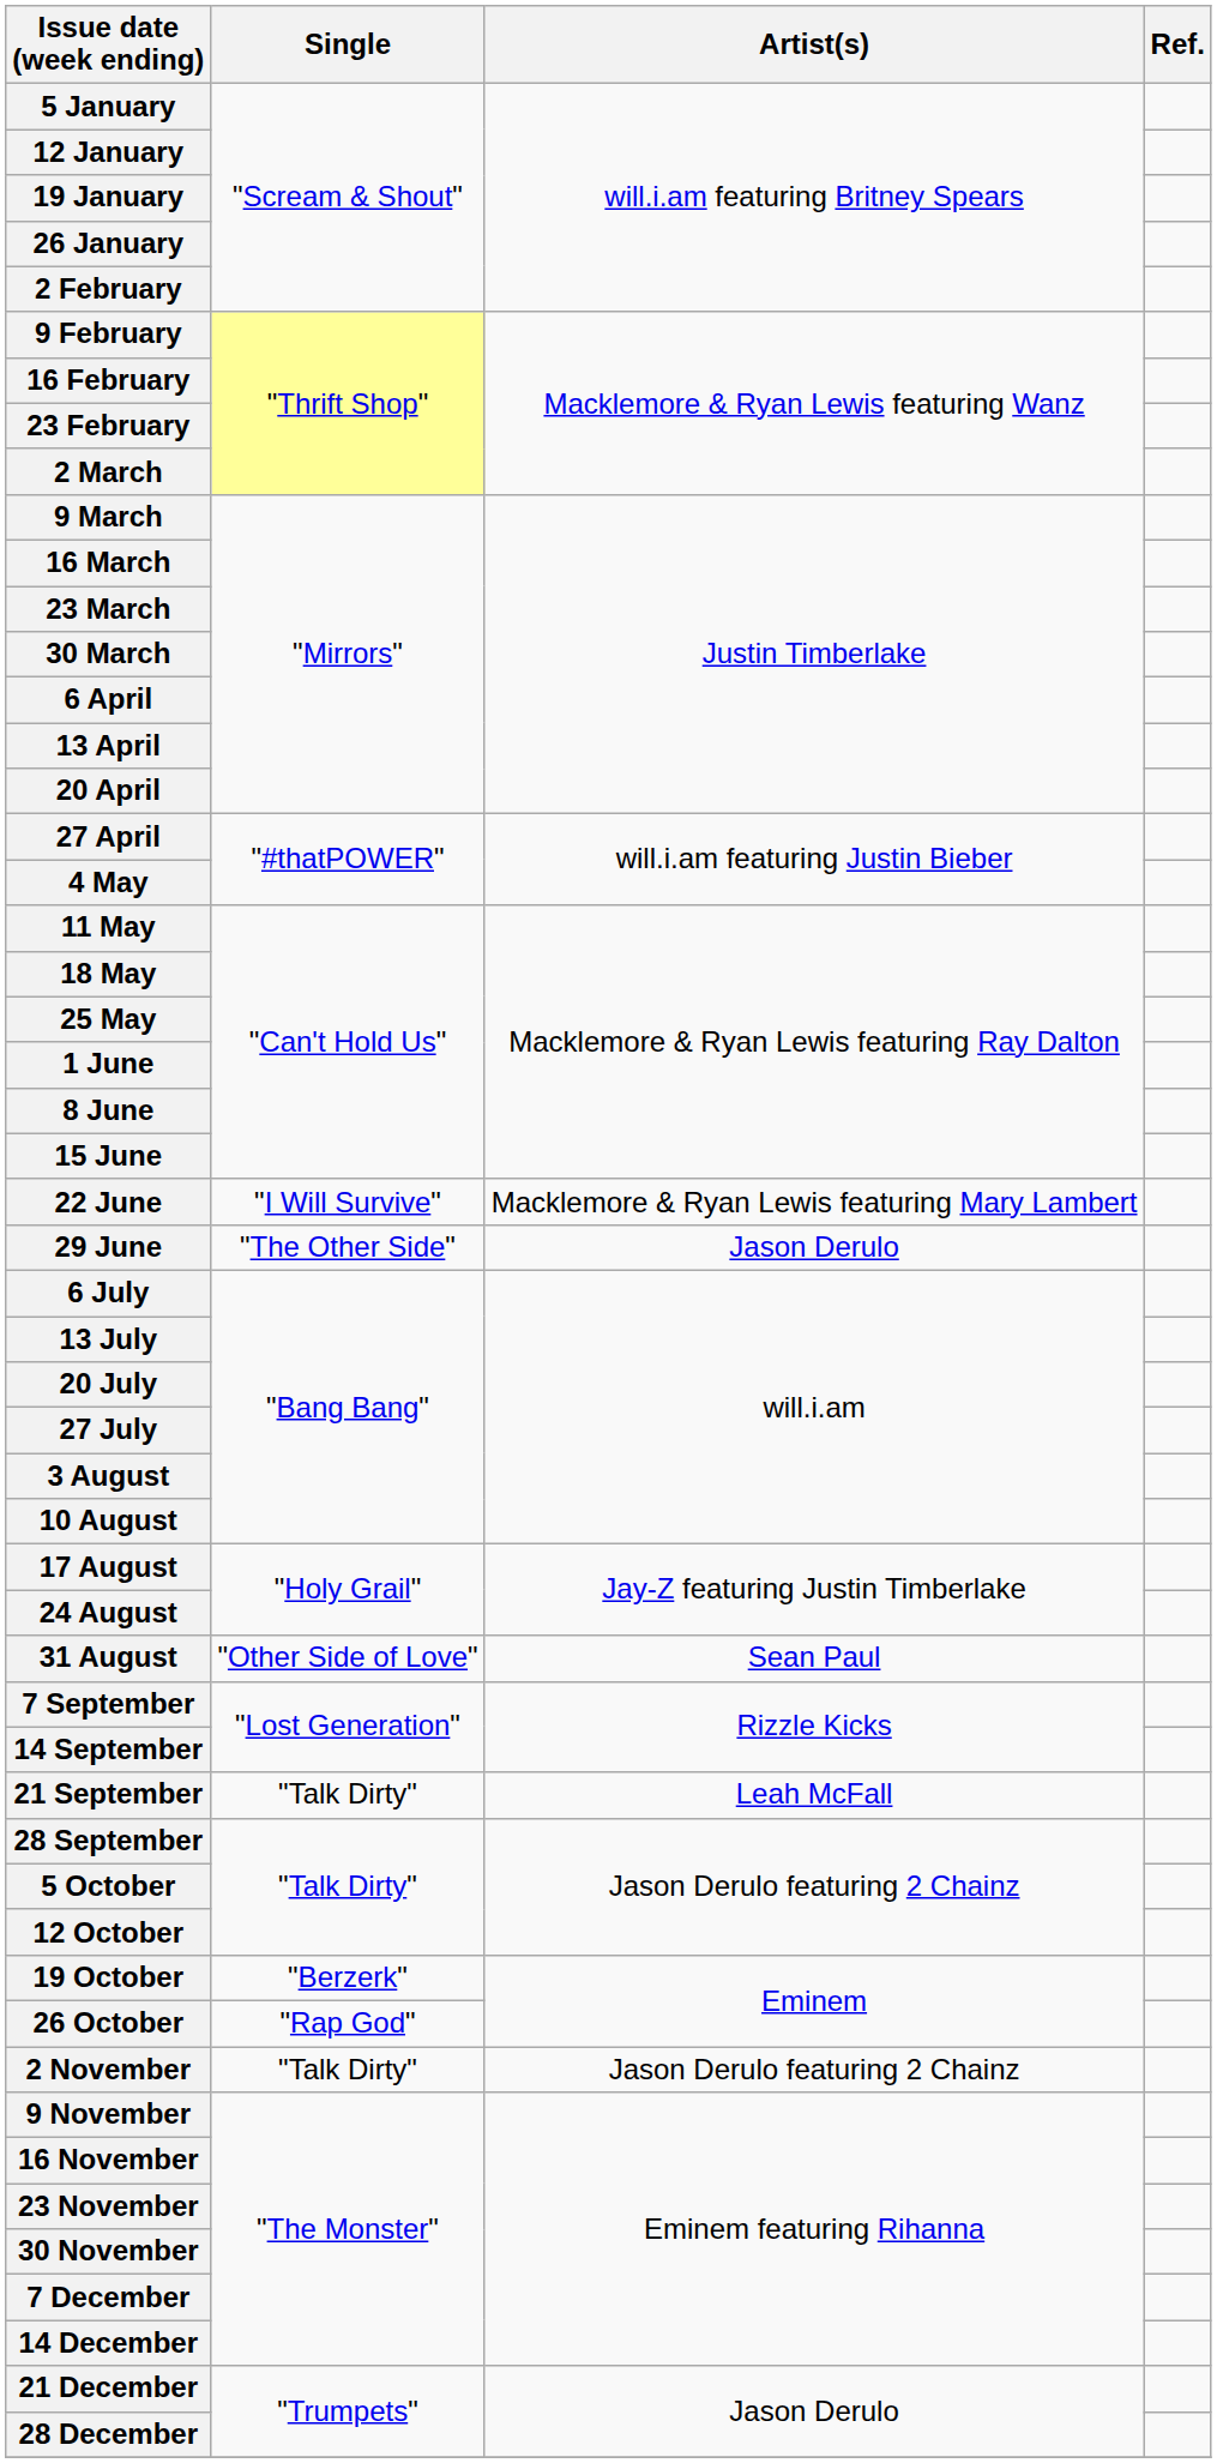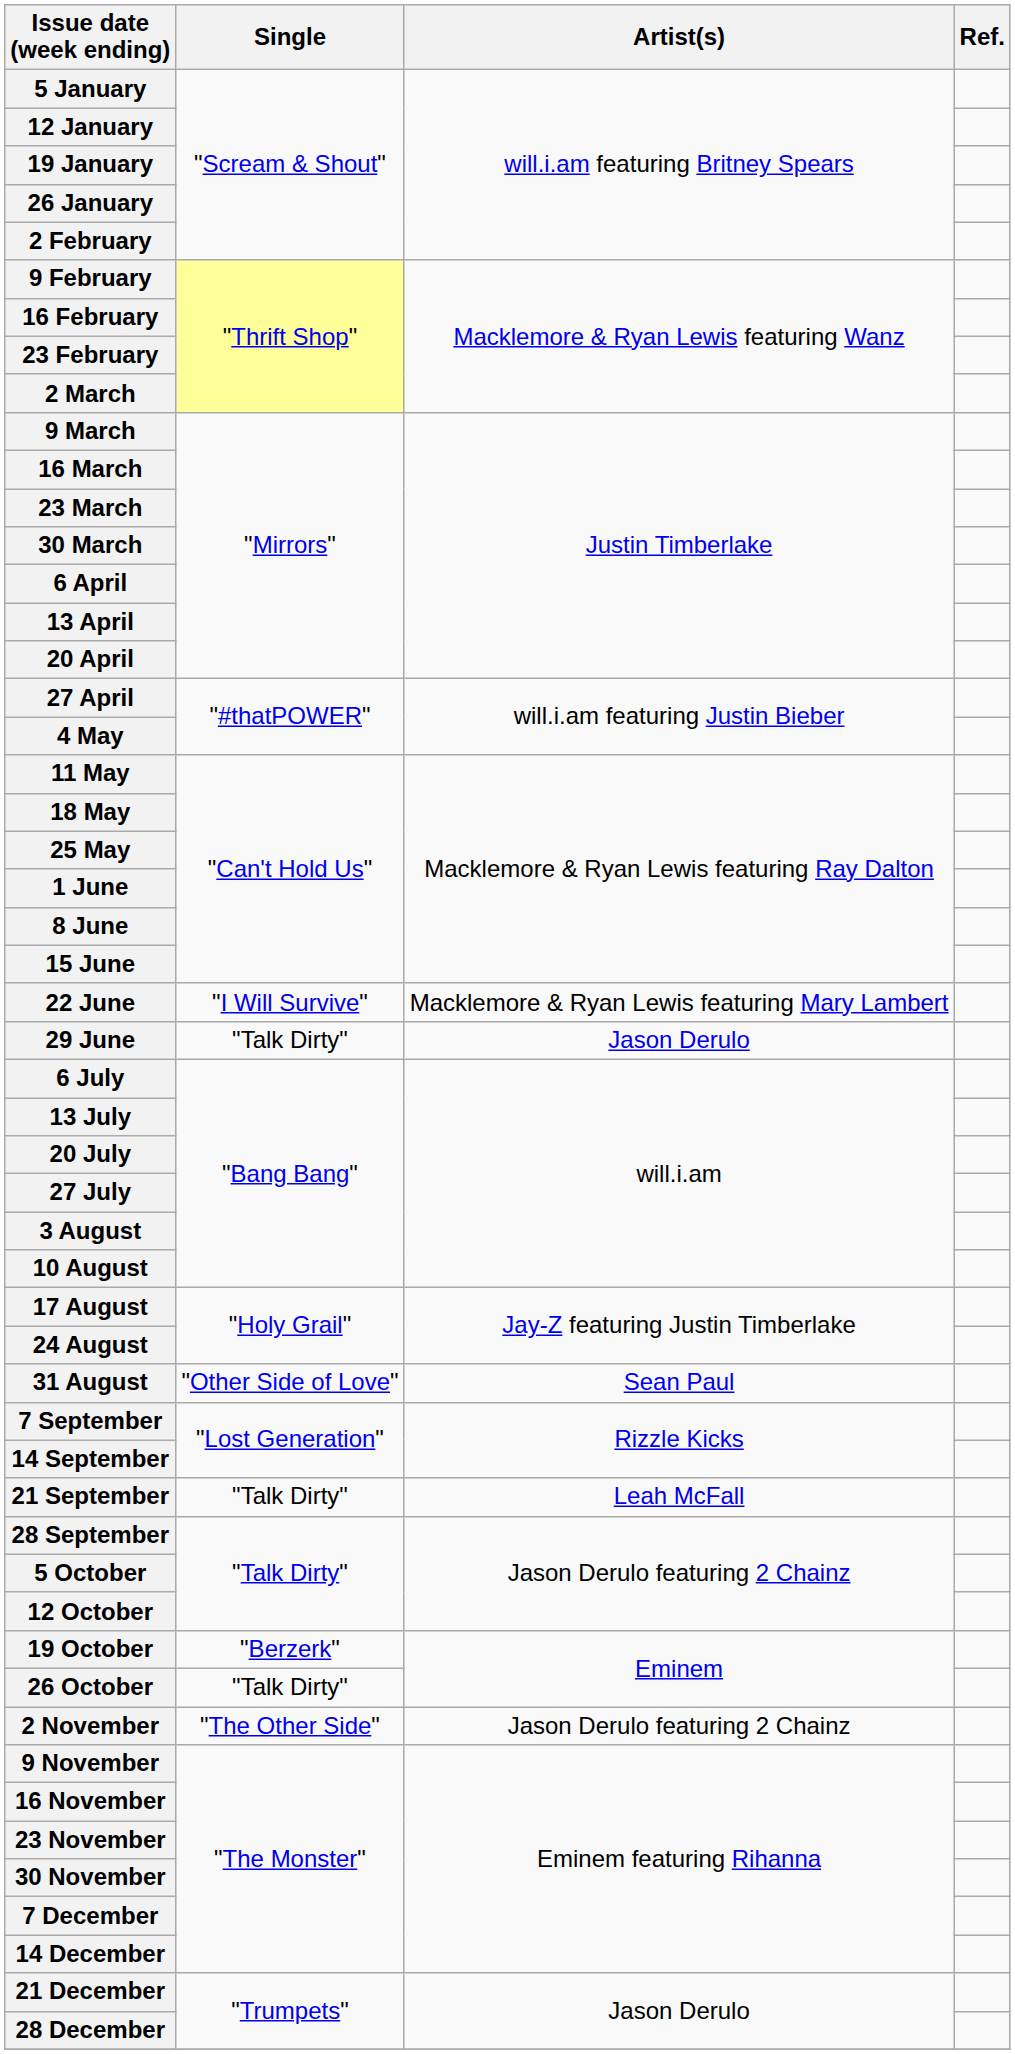29 June | Single: "The Other Side" -> "Talk Dirty"
26 October | Single: "Rap God" -> "Talk Dirty"
2 November | Single: "Talk Dirty" -> "The Other Side"
